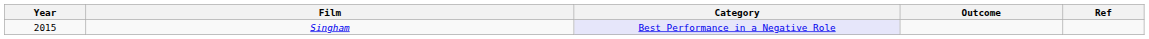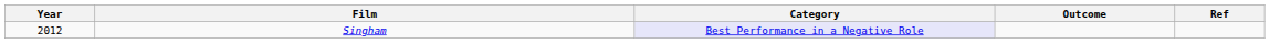Singham | Year: 2015 -> 2012
